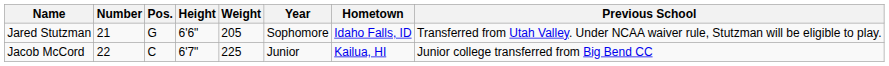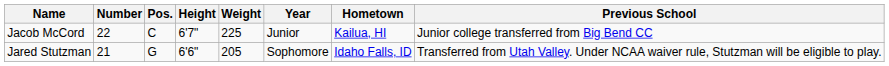rows swapped: Jared Stutzman <-> Jacob McCord
